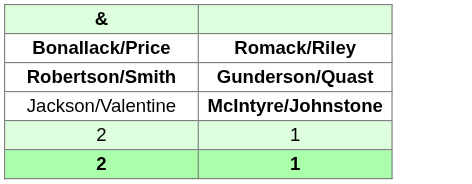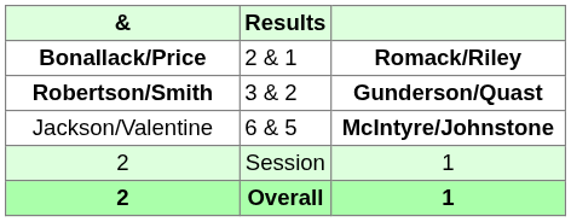+ column: Results | 2 & 1 | 3 & 2 | 6 & 5 | Session | Overall
